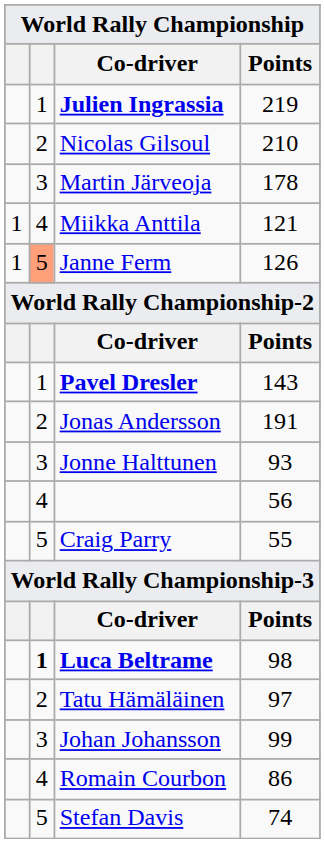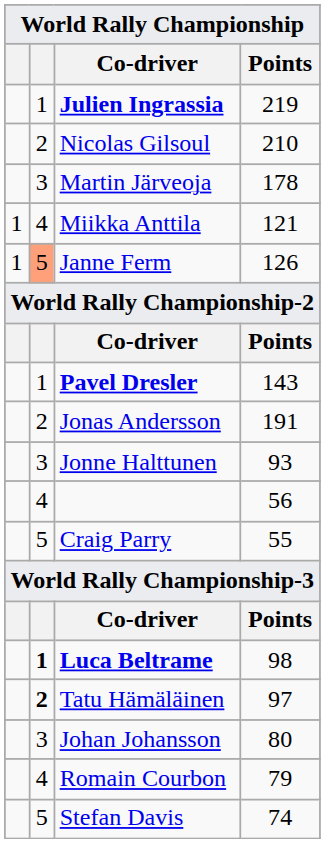Tatu Hämäläinen | column 2: normal -> bold
Johan Johansson | Points: 99 -> 80
Romain Courbon | Points: 86 -> 79
